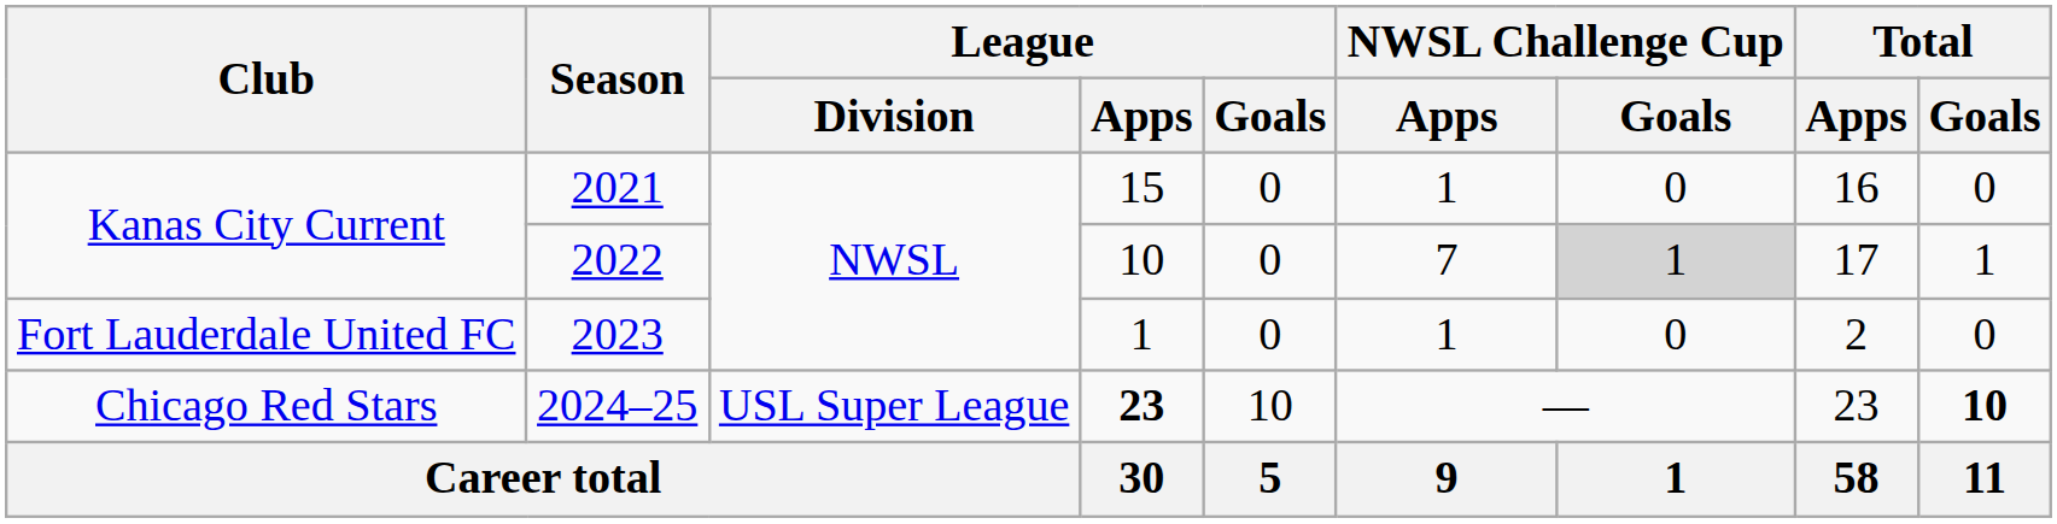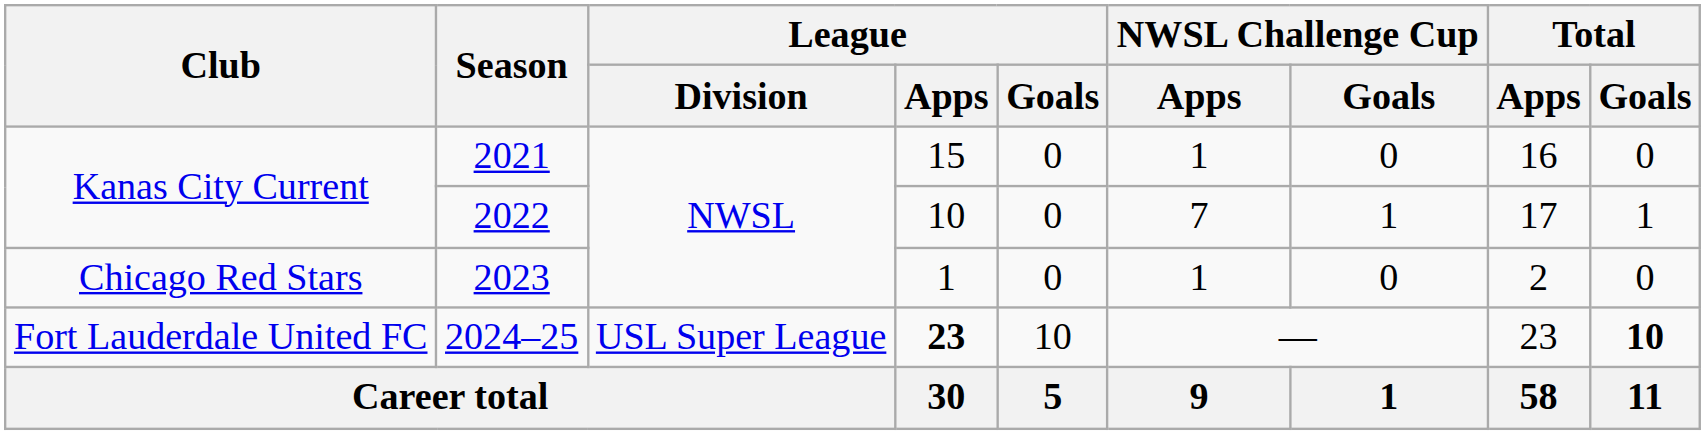2022 | NWSL Challenge Cup / Goals: lightgrey background -> no background
2023 | Club: Fort Lauderdale United FC -> Chicago Red Stars
2024–25 | Club: Chicago Red Stars -> Fort Lauderdale United FC
